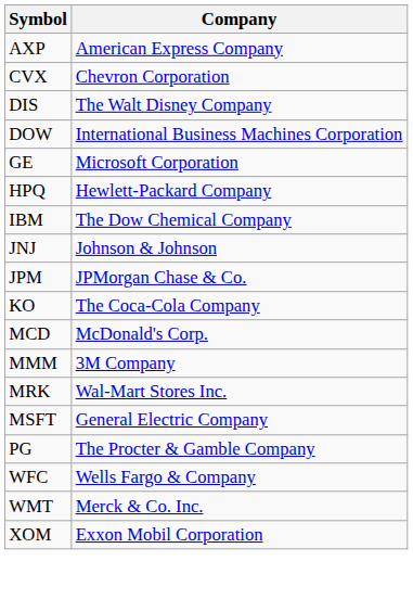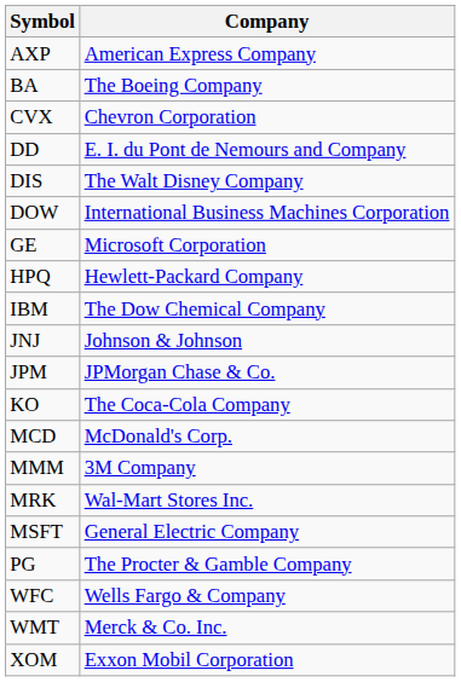+ row: BA | The Boeing Company
+ row: DD | E. I. du Pont de Nemours and Company
